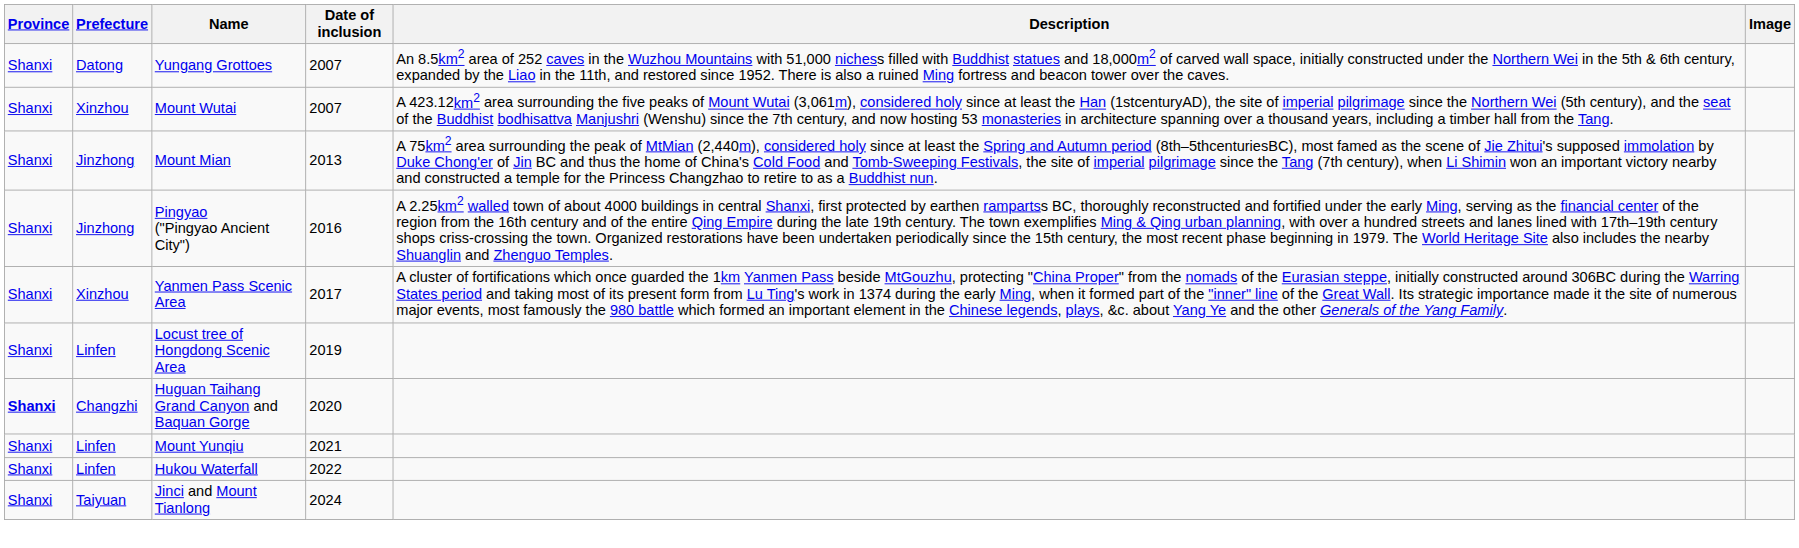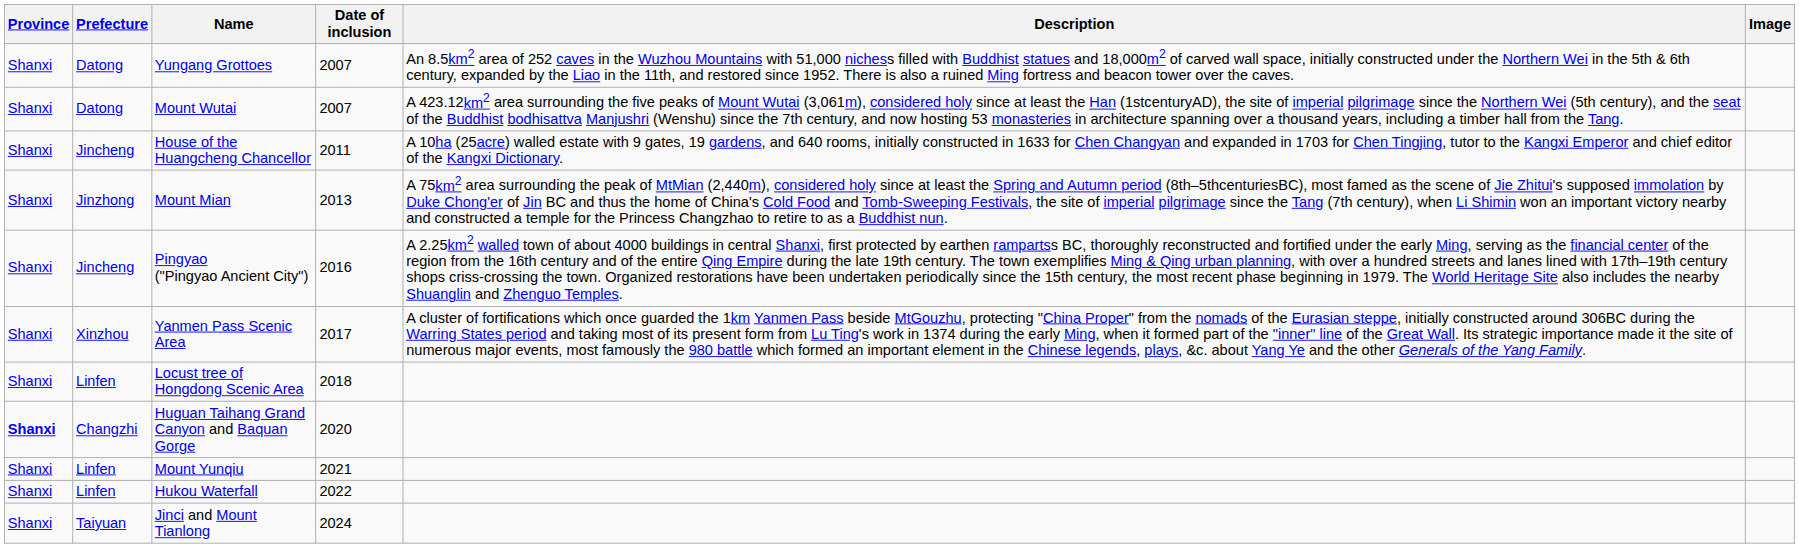Mount Wutai | Prefecture: Xinzhou -> Datong
+ row: Shanxi | Jincheng | House of the Huangcheng Chancellor | 2011 | A 10ha (25acre) walled estate with 9 gates, 19 gardens, and 640 rooms, initially constructed in 1633 for Chen Changyan and expanded in 1703 for Chen Tingjing, tutor to the Kangxi Emperor and chief editor of the Kangxi Dictionary.
Pingyao ("Pingyao Ancient City") | Prefecture: Jinzhong -> Jincheng
Locust tree of Hongdong Scenic Area | Date of inclusion: 2019 -> 2018
